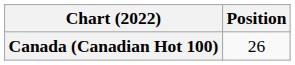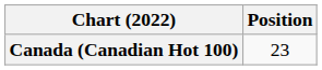Canada (Canadian Hot 100) | Position: 26 -> 23
